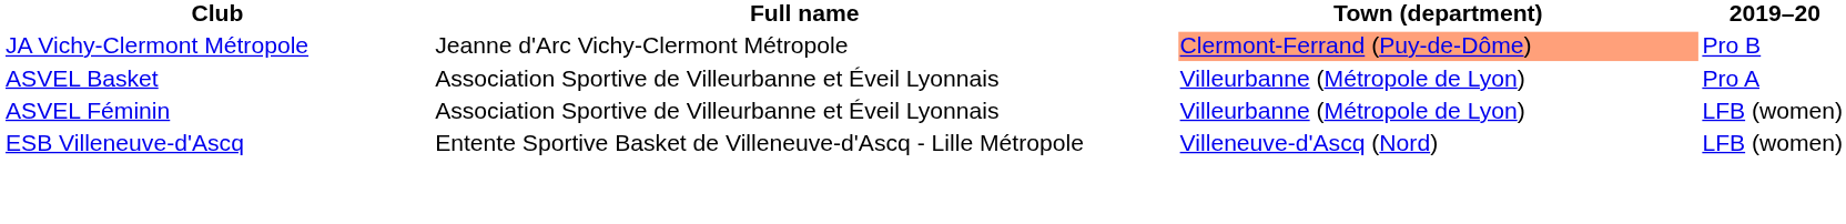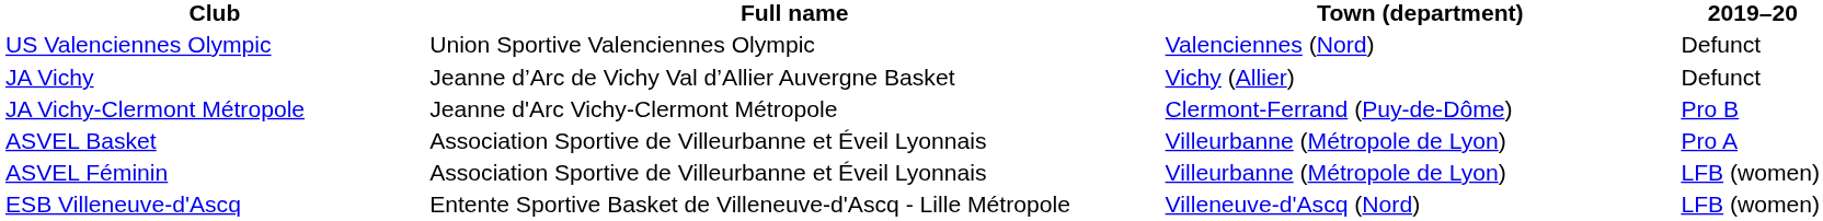+ row: US Valenciennes Olympic | Union Sportive Valenciennes Olympic | Valenciennes (Nord) | Defunct
+ row: JA Vichy | Jeanne d’Arc de Vichy Val d’Allier Auvergne Basket | Vichy (Allier) | Defunct
JA Vichy-Clermont Métropole | Town (department): lightsalmon background -> no background
